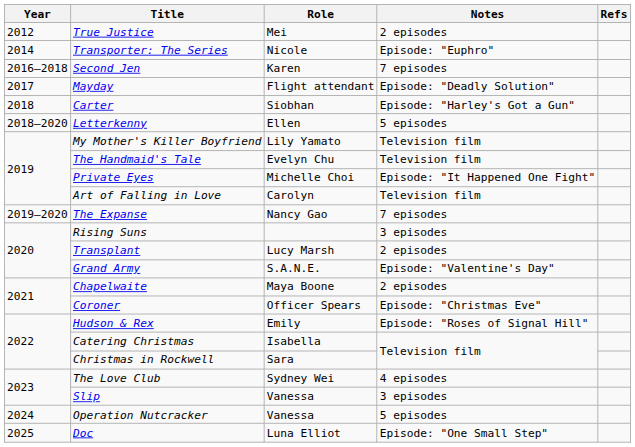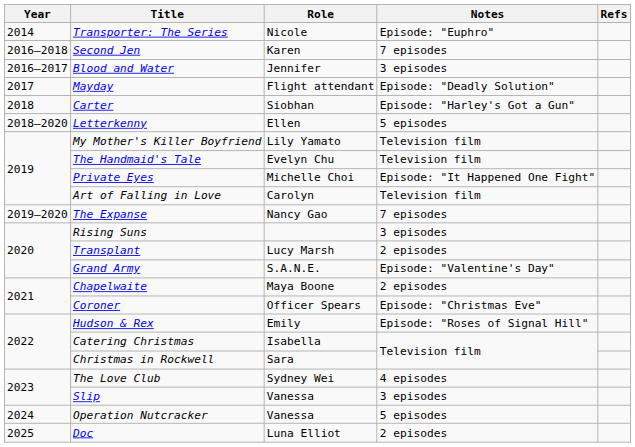- row: 2012 | True Justice | Mei | 2 episodes
+ row: 2016–2017 | Blood and Water | Jennifer | 3 episodes
Doc | Notes: Episode: "One Small Step" -> 2 episodes
